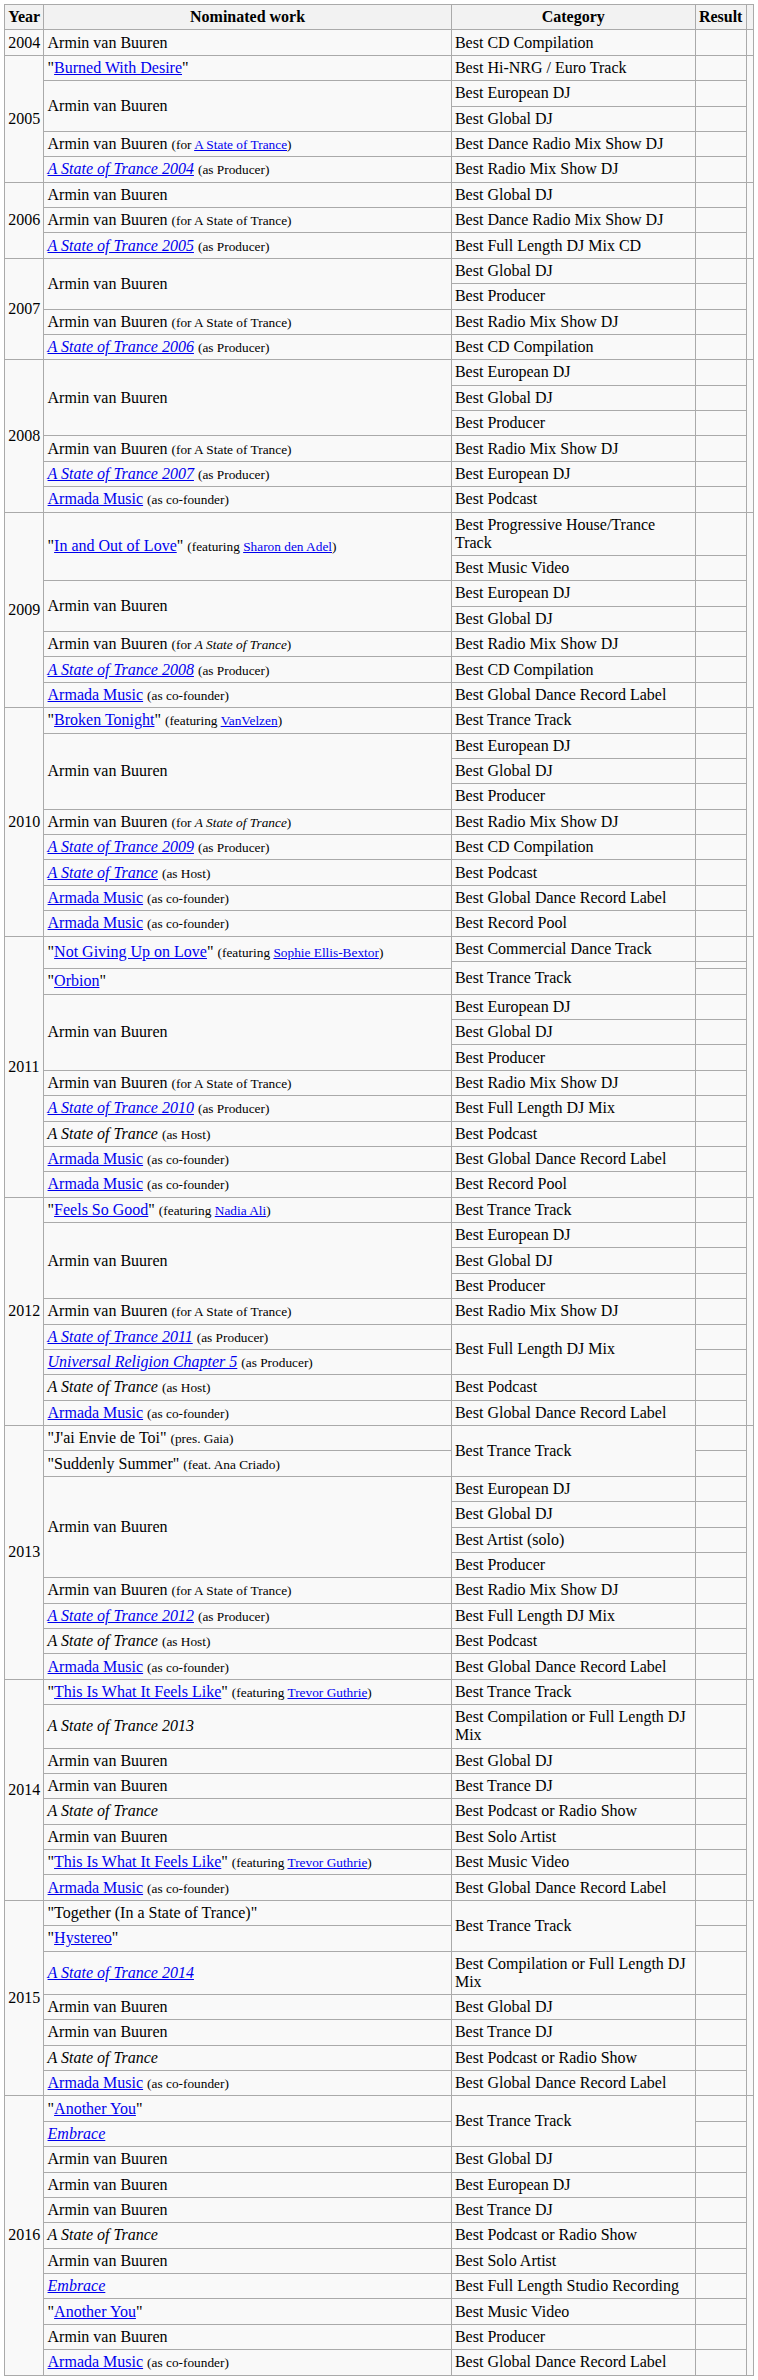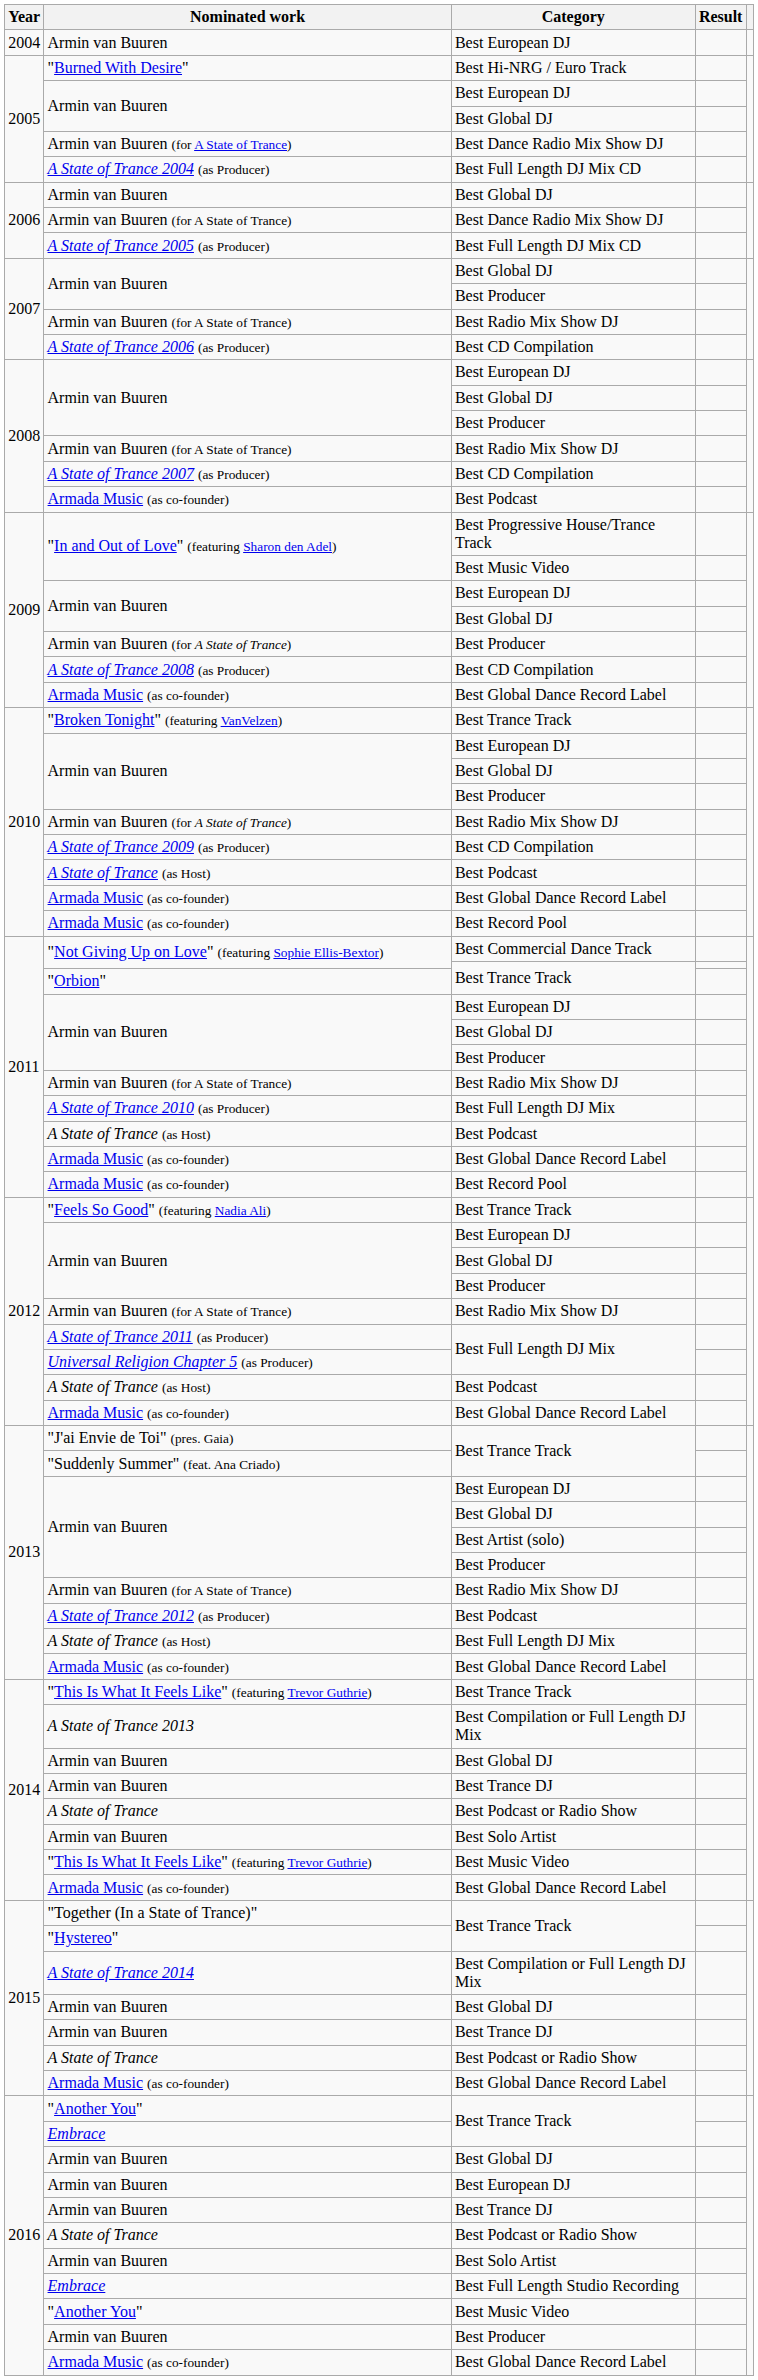2004 / Armin van Buuren | Category: Best CD Compilation -> Best European DJ
A State of Trance 2004 (as Producer) | Category: Best Radio Mix Show DJ -> Best Full Length DJ Mix CD
A State of Trance 2007 (as Producer) | Category: Best European DJ -> Best CD Compilation
2009 / Armin van Buuren (for A State of Trance) | Category: Best Radio Mix Show DJ -> Best Producer
A State of Trance 2012 (as Producer) | Category: Best Full Length DJ Mix -> Best Podcast
2013 / A State of Trance (as Host) | Category: Best Podcast -> Best Full Length DJ Mix
